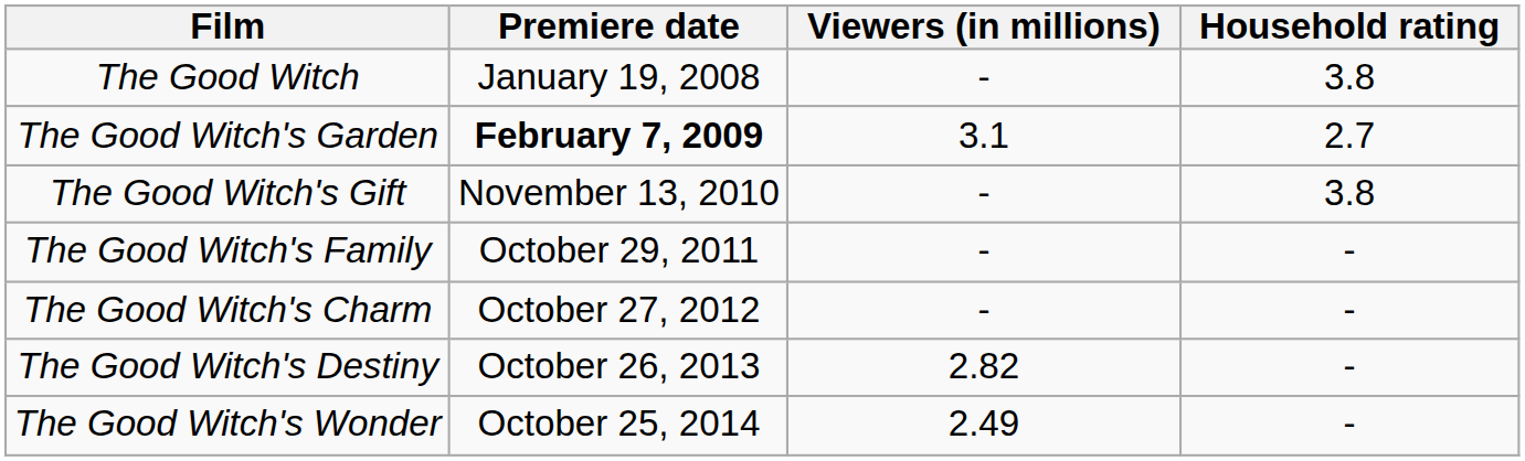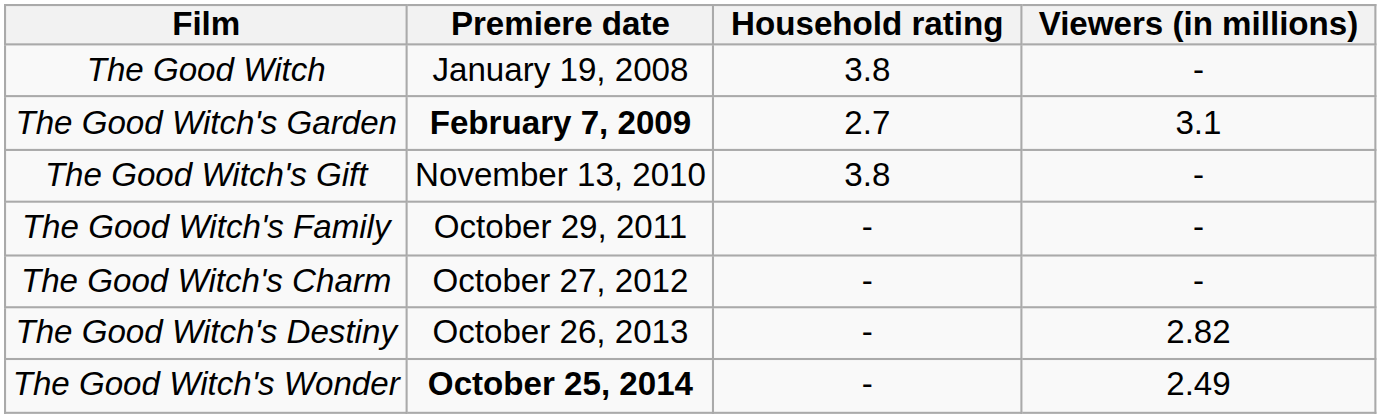columns swapped: Household rating <-> Viewers (in millions)
The Good Witch's Wonder | Premiere date: normal -> bold
